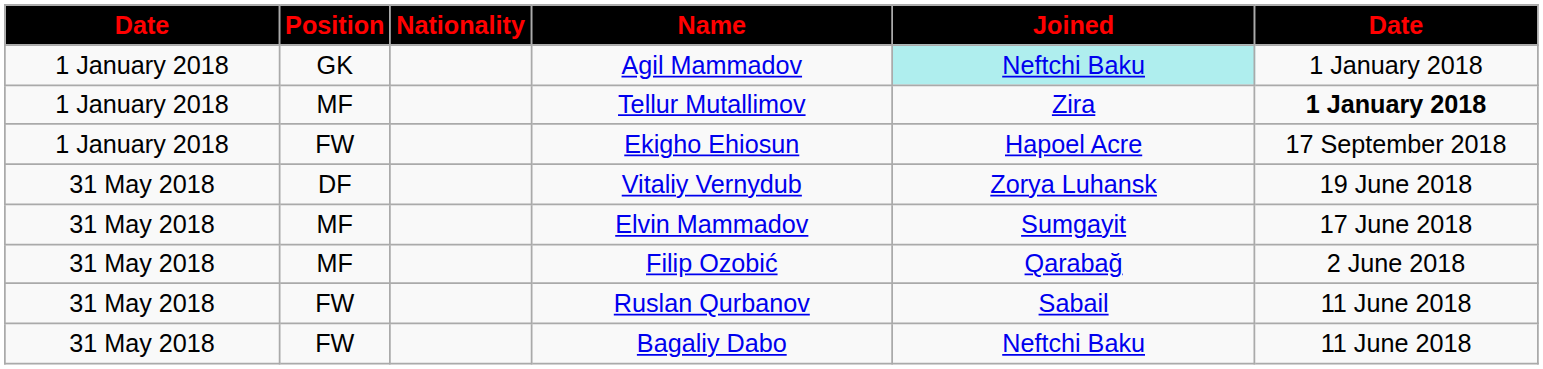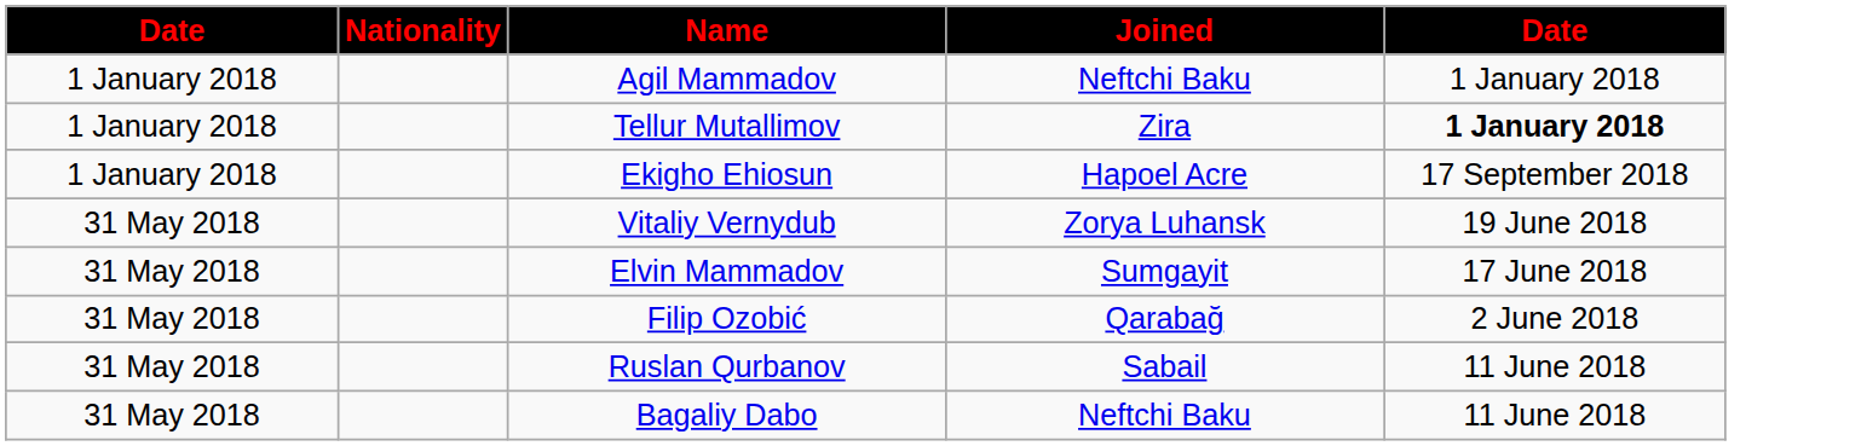- column: Position | GK | MF | FW | DF | MF | MF | FW | FW
Agil Mammadov | Joined: paleturquoise background -> no background
